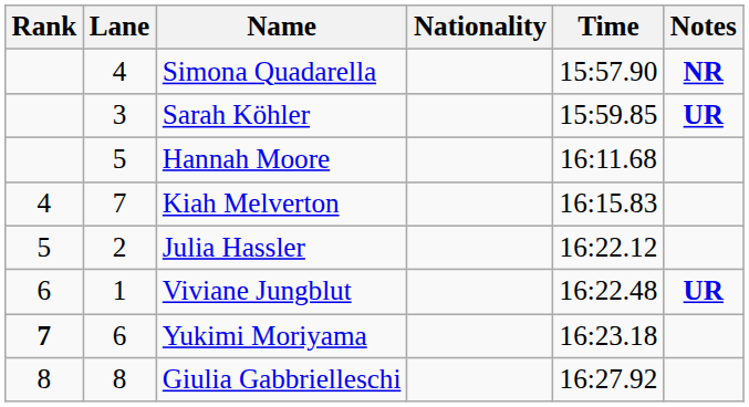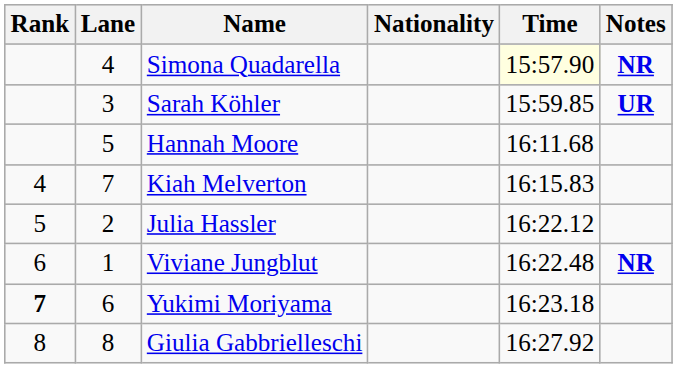Simona Quadarella | Time: no background -> lightyellow background
Viviane Jungblut | Notes: UR -> NR
